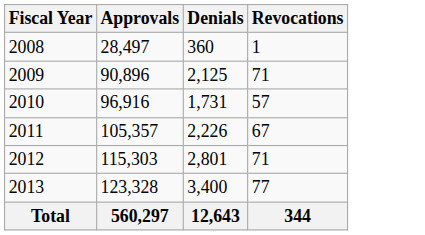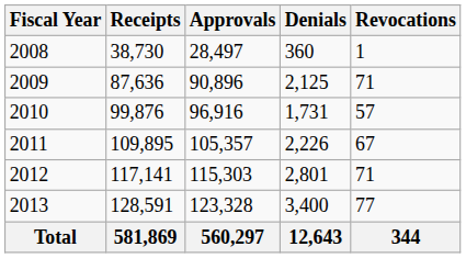+ column: Receipts | 38,730 | 87,636 | 99,876 | 109,895 | 117,141 | 128,591 | 581,869
